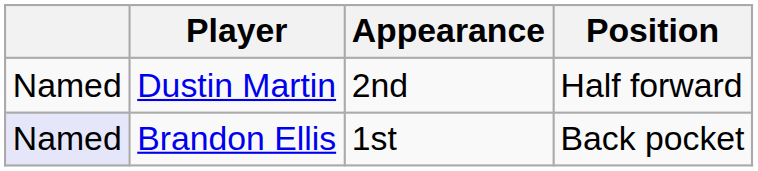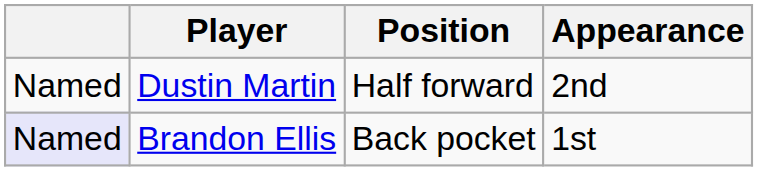columns swapped: Position <-> Appearance
